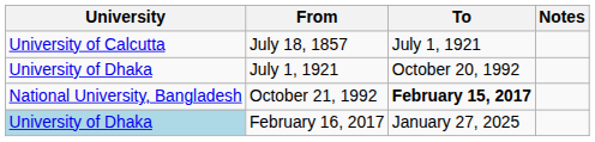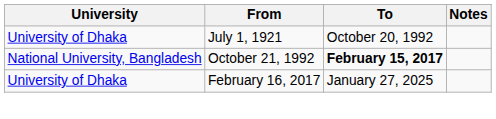- row: University of Calcutta | July 18, 1857 | July 1, 1921
February 16, 2017 | University: lightblue background -> no background
